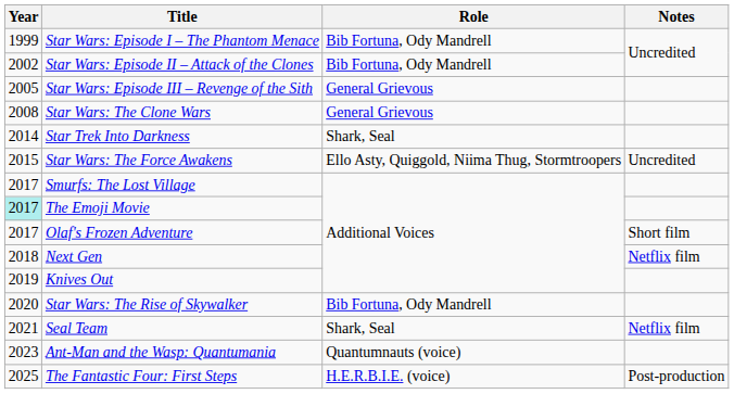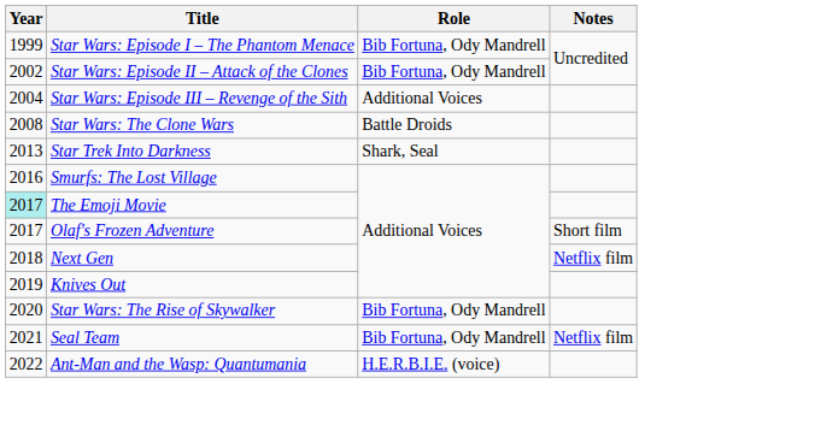Star Wars: Episode III – Revenge of the Sith | Year: 2005 -> 2004
Star Wars: Episode III – Revenge of the Sith | Role: General Grievous -> Additional Voices
Star Wars: The Clone Wars | Role: General Grievous -> Battle Droids
Star Trek Into Darkness | Year: 2014 -> 2013
- row: 2015 | Star Wars: The Force Awakens | Ello Asty, Quiggold, Niima Thug, Stormtroopers | Uncredited
Smurfs: The Lost Village | Year: 2017 -> 2016
Seal Team | Role: Shark, Seal -> Bib Fortuna, Ody Mandrell
Ant-Man and the Wasp: Quantumania | Year: 2023 -> 2022
Ant-Man and the Wasp: Quantumania | Role: Quantumnauts (voice) -> H.E.R.B.I.E. (voice)
- row: 2025 | The Fantastic Four: First Steps | H.E.R.B.I.E. (voice) | Post-production
